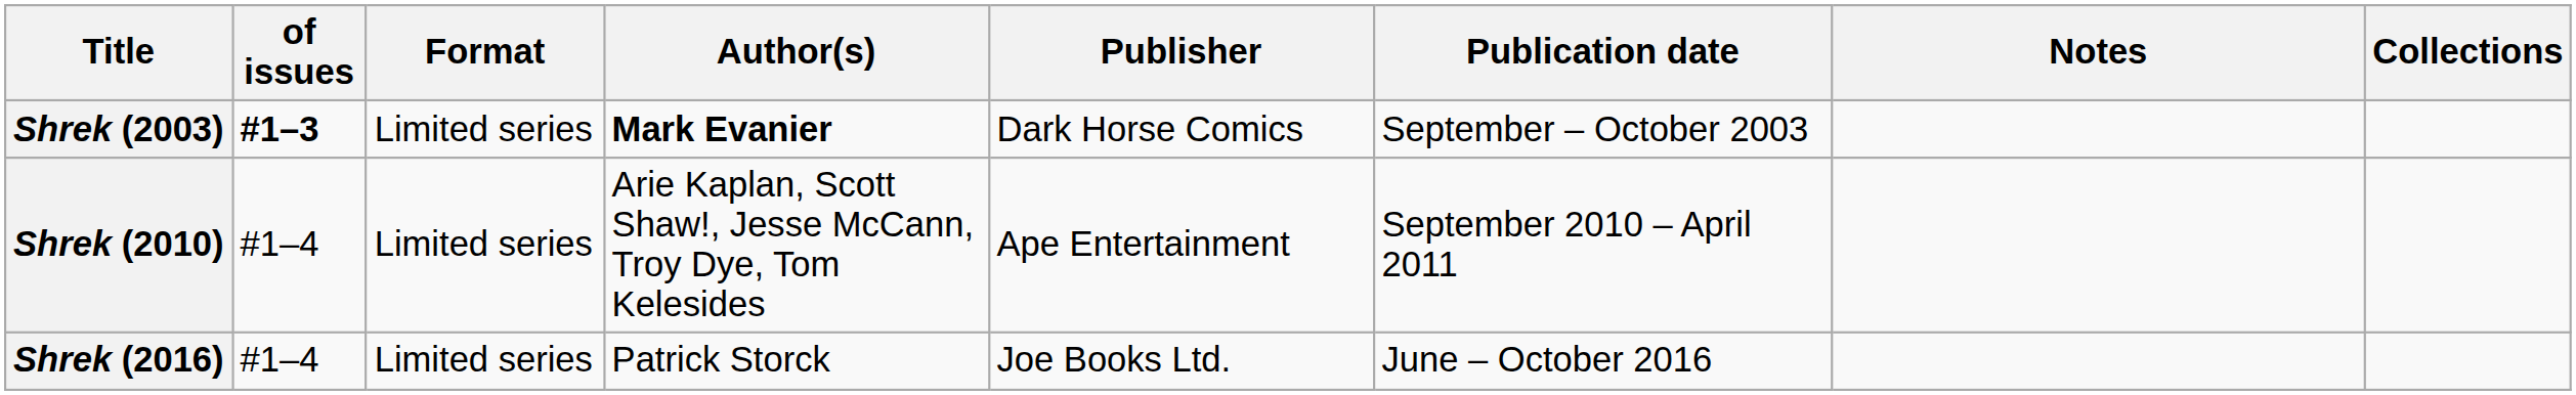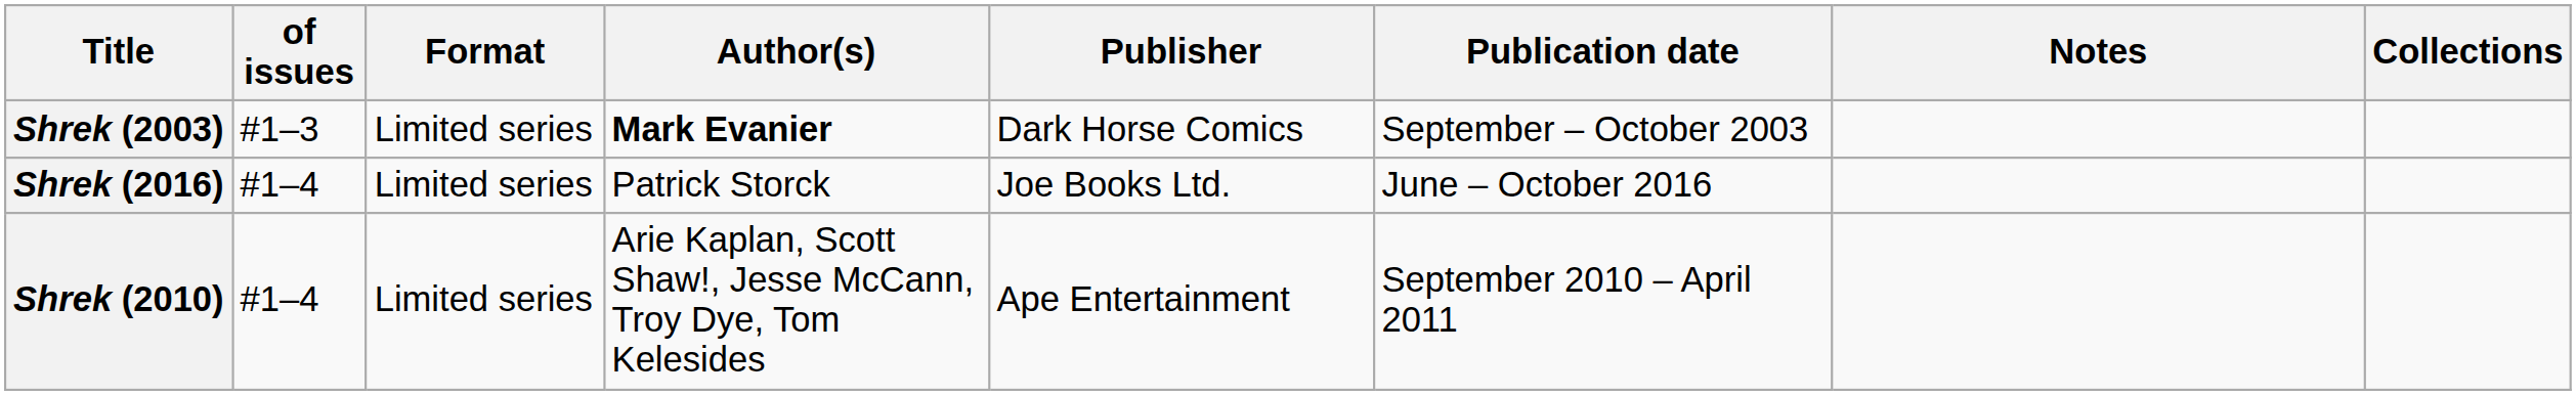Shrek (2003) | of issues: bold -> normal
rows swapped: Shrek (2010) <-> Shrek (2016)
